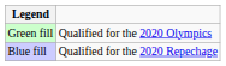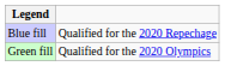rows swapped: Green fill <-> Blue fill
